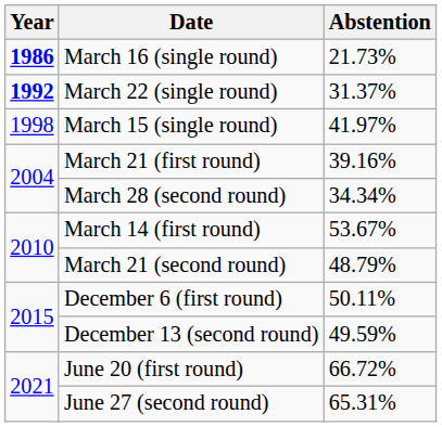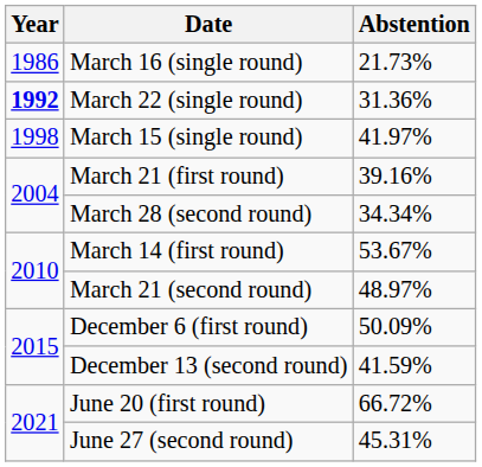March 16 (single round) | Year: bold -> normal
March 22 (single round) | Abstention: 31.37% -> 31.36%
March 21 (second round) | Abstention: 48.79% -> 48.97%
December 6 (first round) | Abstention: 50.11% -> 50.09%
December 13 (second round) | Abstention: 49.59% -> 41.59%
June 27 (second round) | Abstention: 65.31% -> 45.31%
